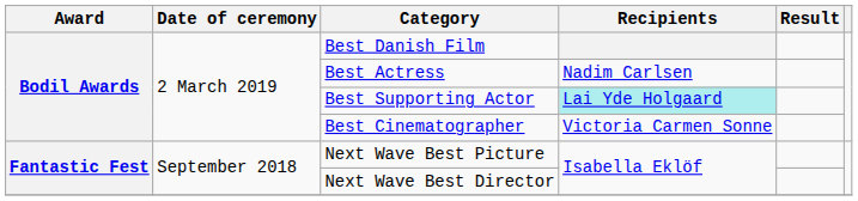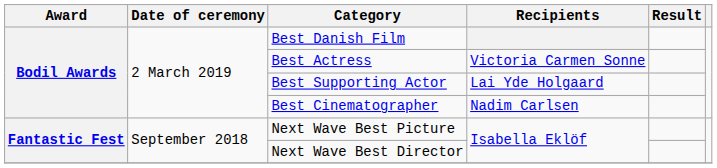Best Actress | Recipients: Nadim Carlsen -> Victoria Carmen Sonne
Best Supporting Actor | Recipients: paleturquoise background -> no background
Best Cinematographer | Recipients: Victoria Carmen Sonne -> Nadim Carlsen
